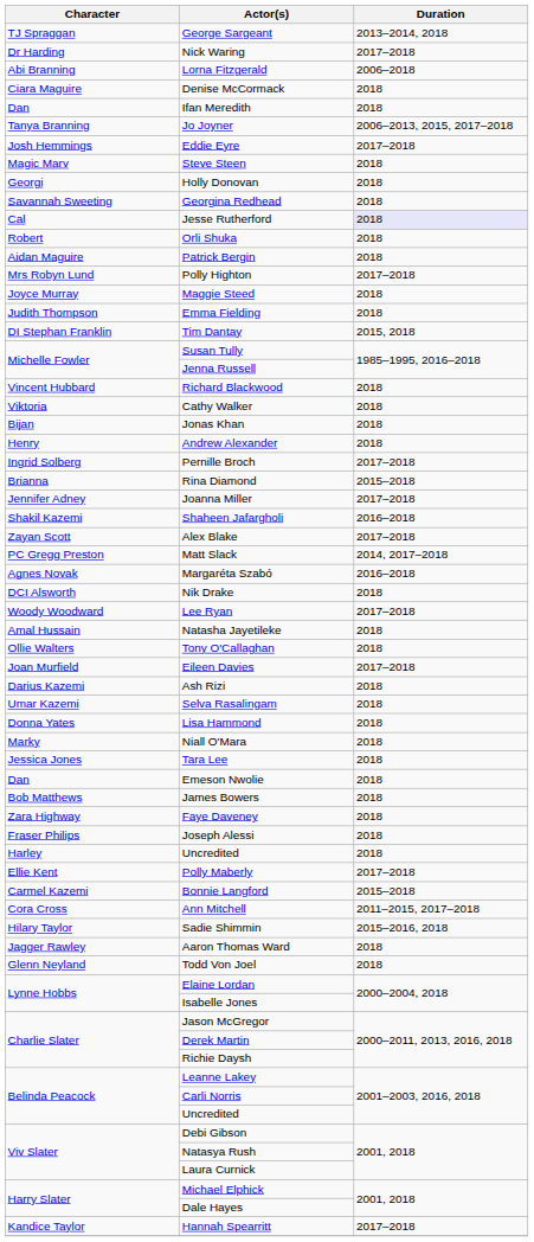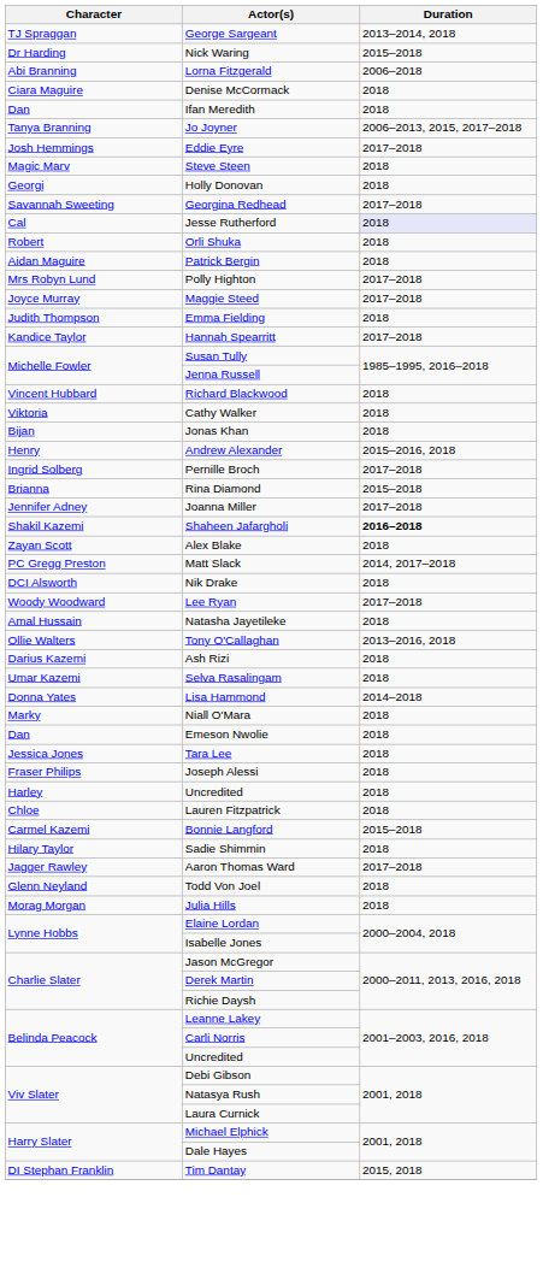Nick Waring | Duration: 2017–2018 -> 2015–2018
Georgina Redhead | Duration: 2018 -> 2017–2018
Maggie Steed | Duration: 2018 -> 2017–2018
rows swapped: Tim Dantay <-> Hannah Spearritt
Andrew Alexander | Duration: 2018 -> 2015–2016, 2018
Shaheen Jafargholi | Duration: normal -> bold
Alex Blake | Duration: 2017–2018 -> 2018
- row: Agnes Novak | Margaréta Szabó | 2016–2018
Tony O'Callaghan | Duration: 2018 -> 2013–2016, 2018
- row: Joan Murfield | Eileen Davies | 2017–2018
Lisa Hammond | Duration: 2018 -> 2014–2018
rows swapped: Tara Lee <-> Emeson Nwolie
- row: Bob Matthews | James Bowers | 2018
- row: Zara Highway | Faye Daveney | 2018
+ row: Chloe | Lauren Fitzpatrick | 2018
- row: Ellie Kent | Polly Maberly | 2017–2018
- row: Cora Cross | Ann Mitchell | 2011–2015, 2017–2018
Sadie Shimmin | Duration: 2015–2016, 2018 -> 2018
Aaron Thomas Ward | Duration: 2018 -> 2017–2018
+ row: Morag Morgan | Julia Hills | 2018
